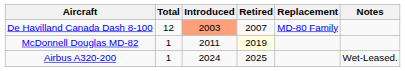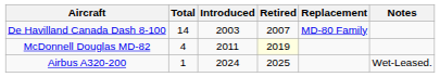De Havilland Canada Dash 8-100 | Total: 12 -> 14
De Havilland Canada Dash 8-100 | Introduced: lightsalmon background -> no background
McDonnell Douglas MD-82 | Total: 1 -> 4
